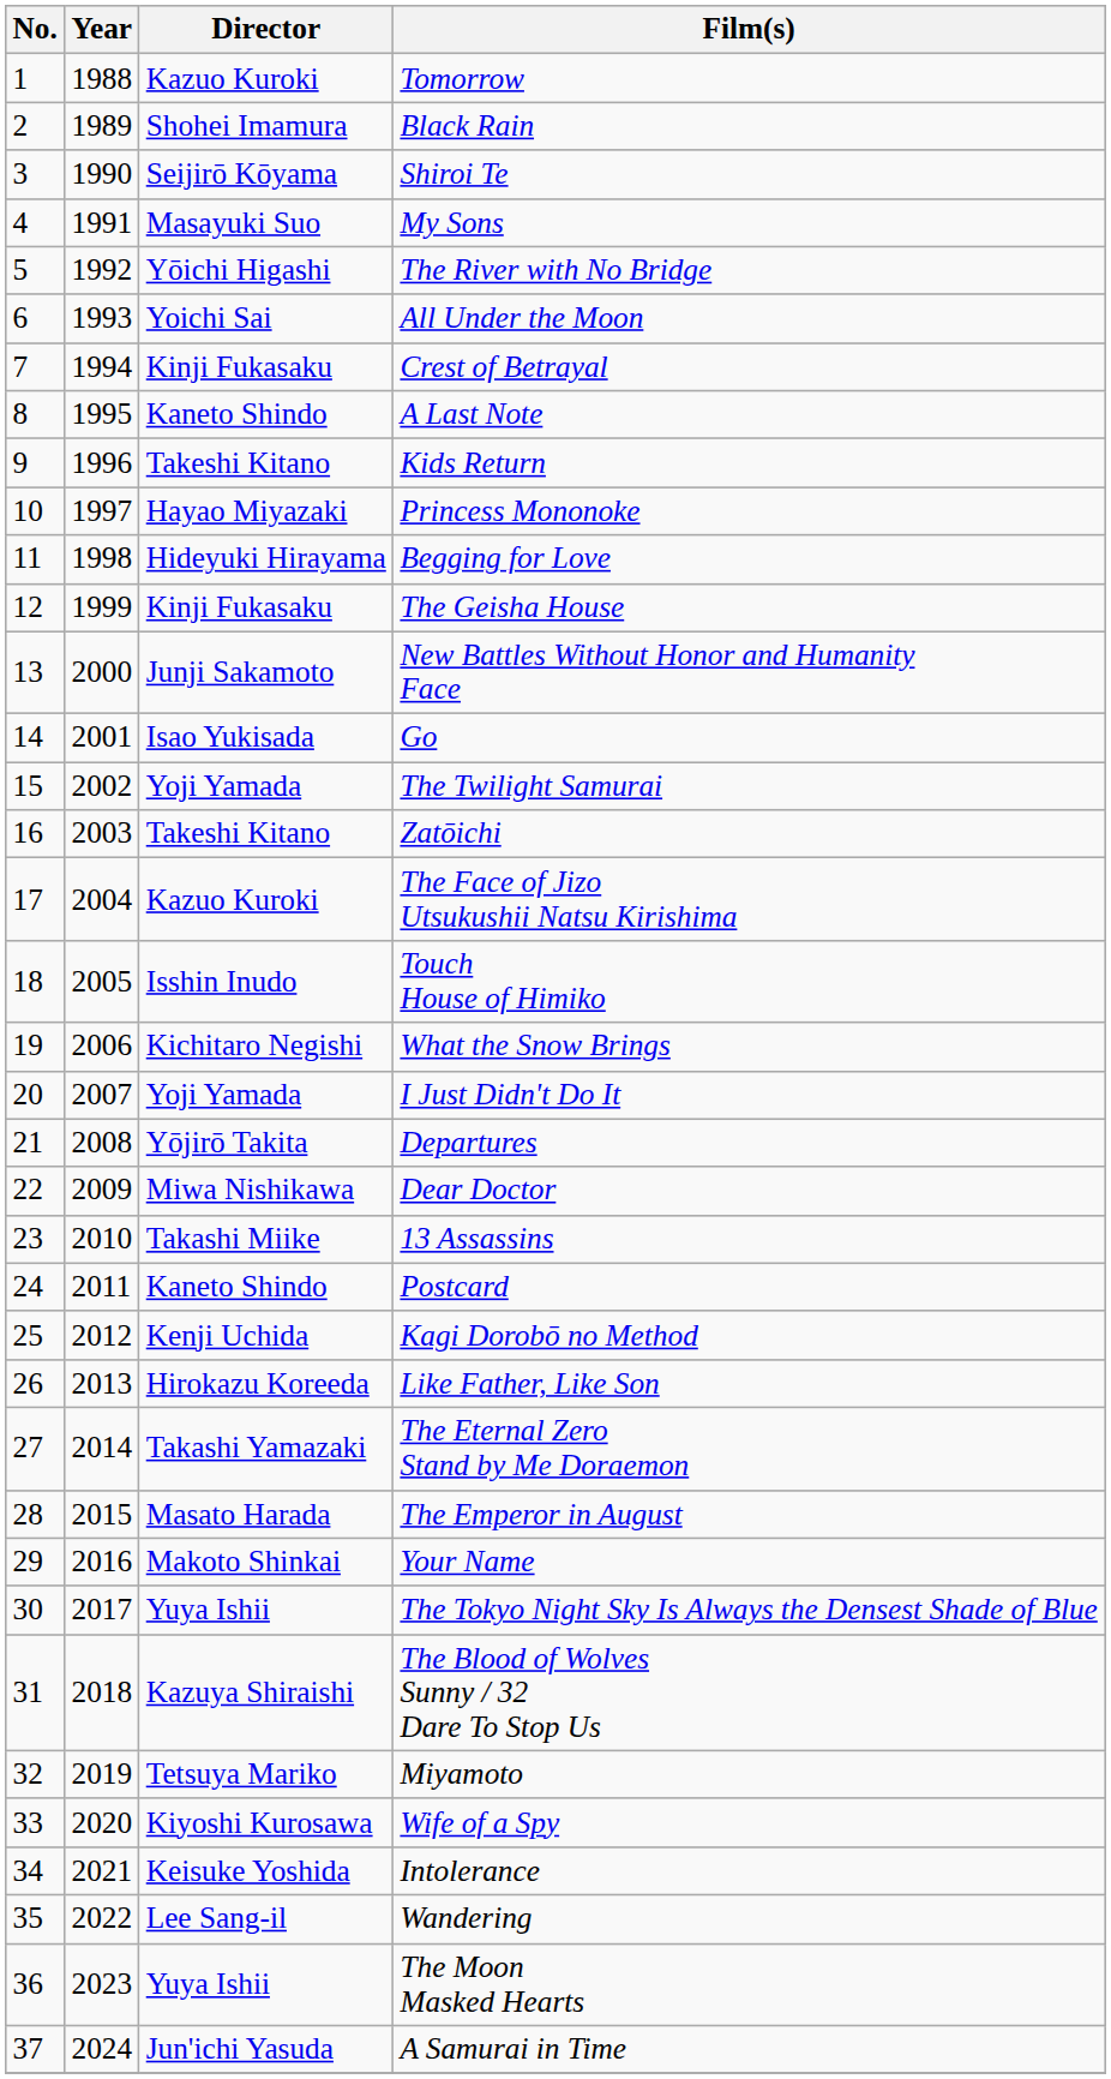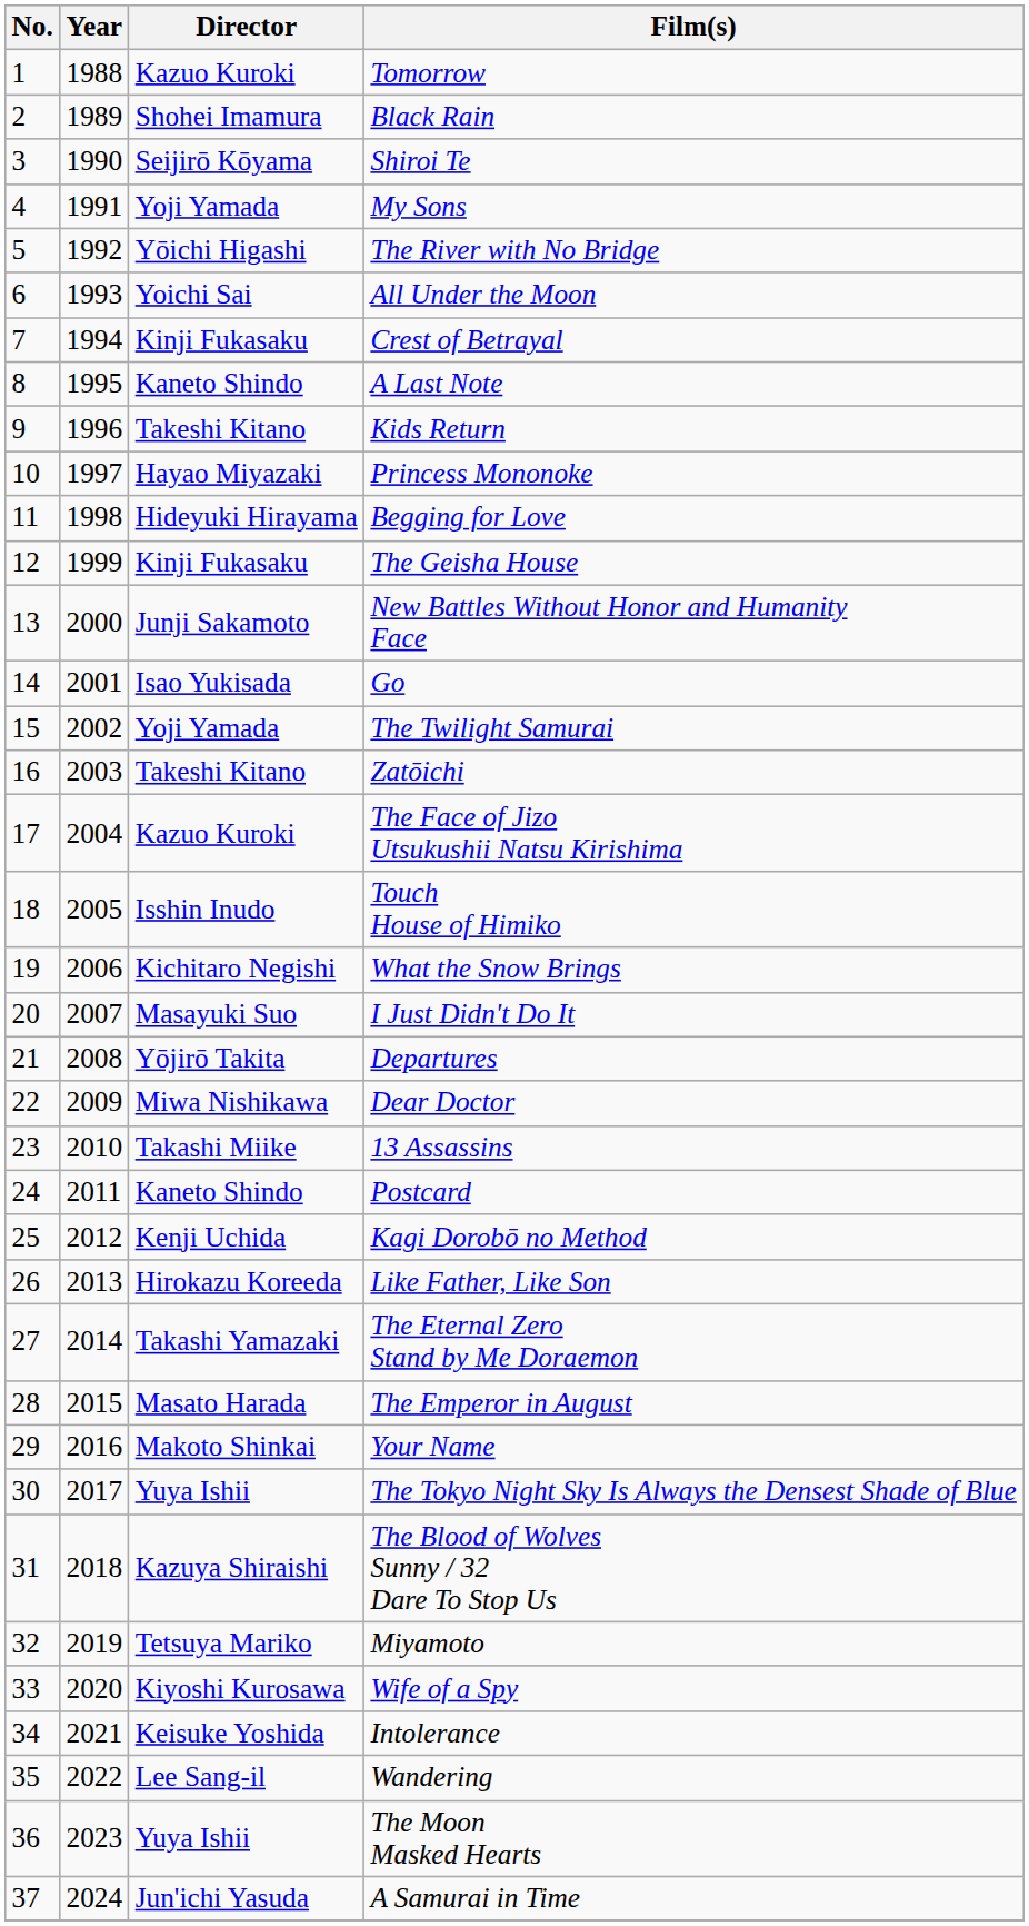My Sons | Director: Masayuki Suo -> Yoji Yamada
I Just Didn't Do It | Director: Yoji Yamada -> Masayuki Suo
